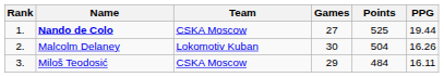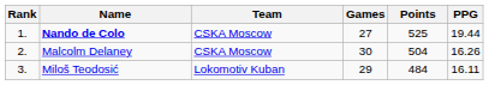Malcolm Delaney | Team: Lokomotiv Kuban -> CSKA Moscow
Miloš Teodosić | Team: CSKA Moscow -> Lokomotiv Kuban
